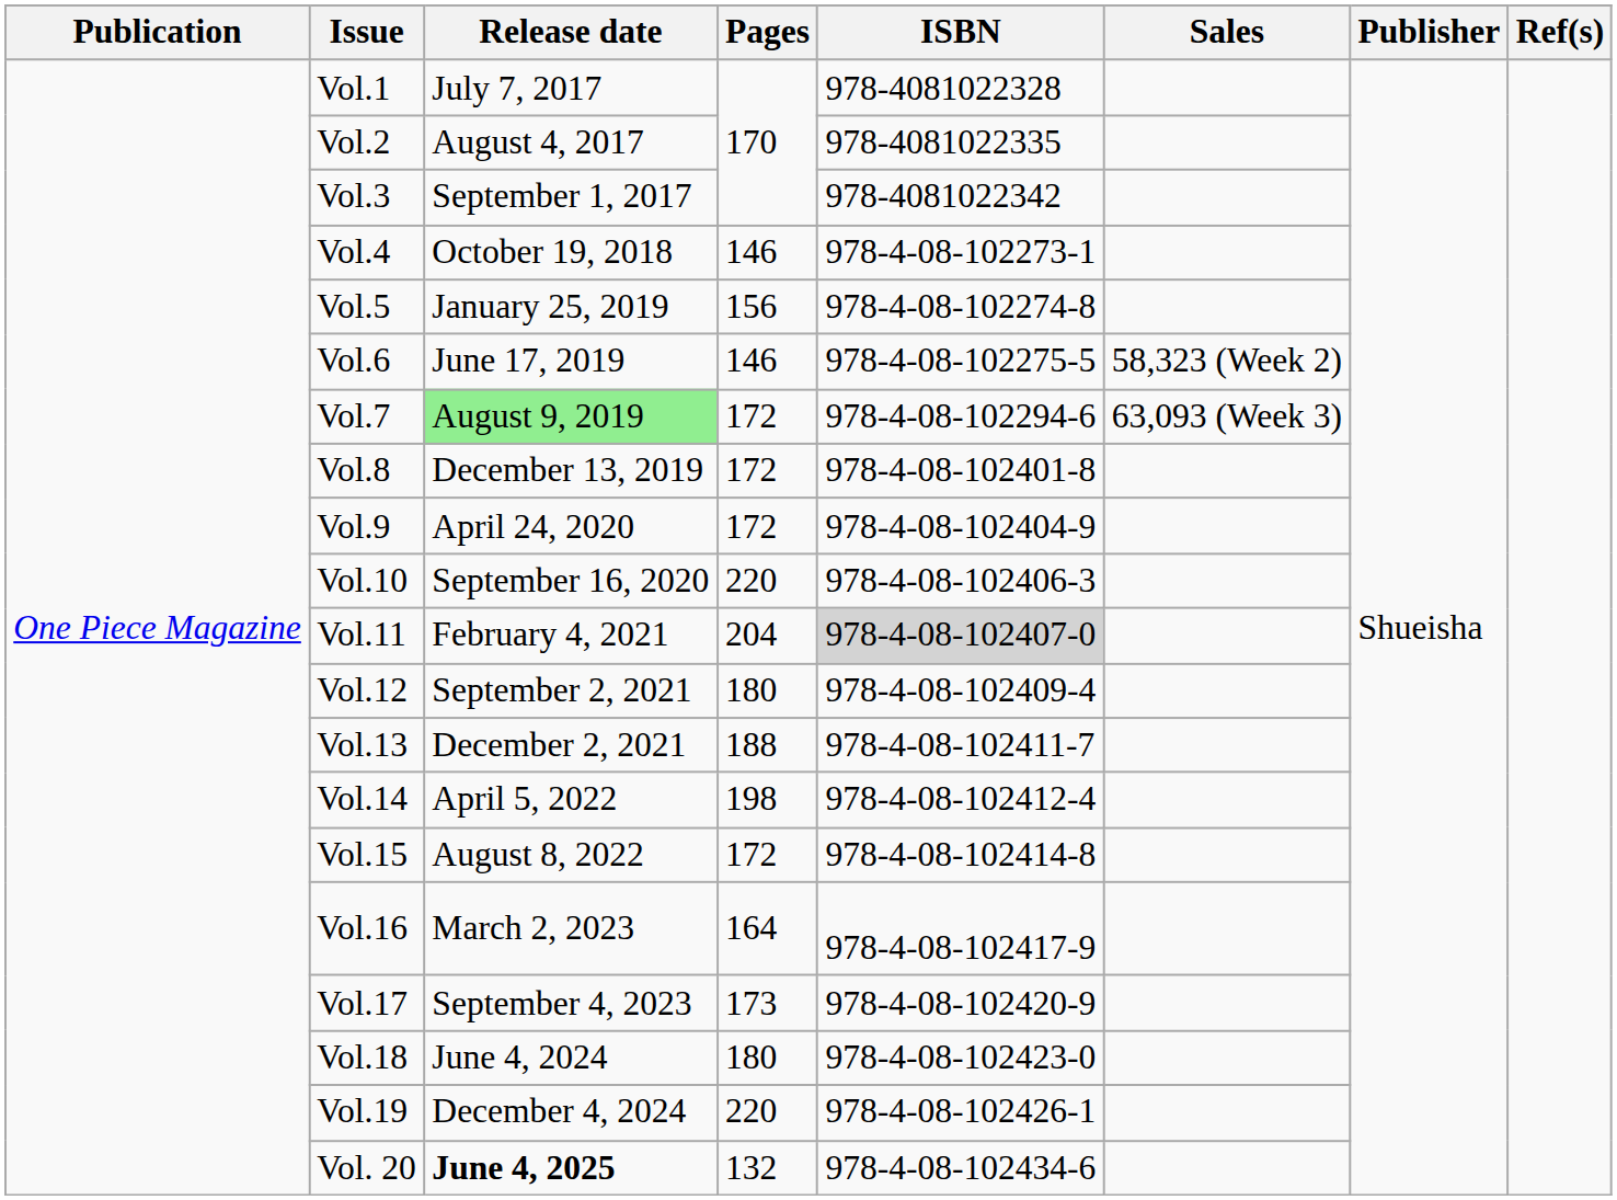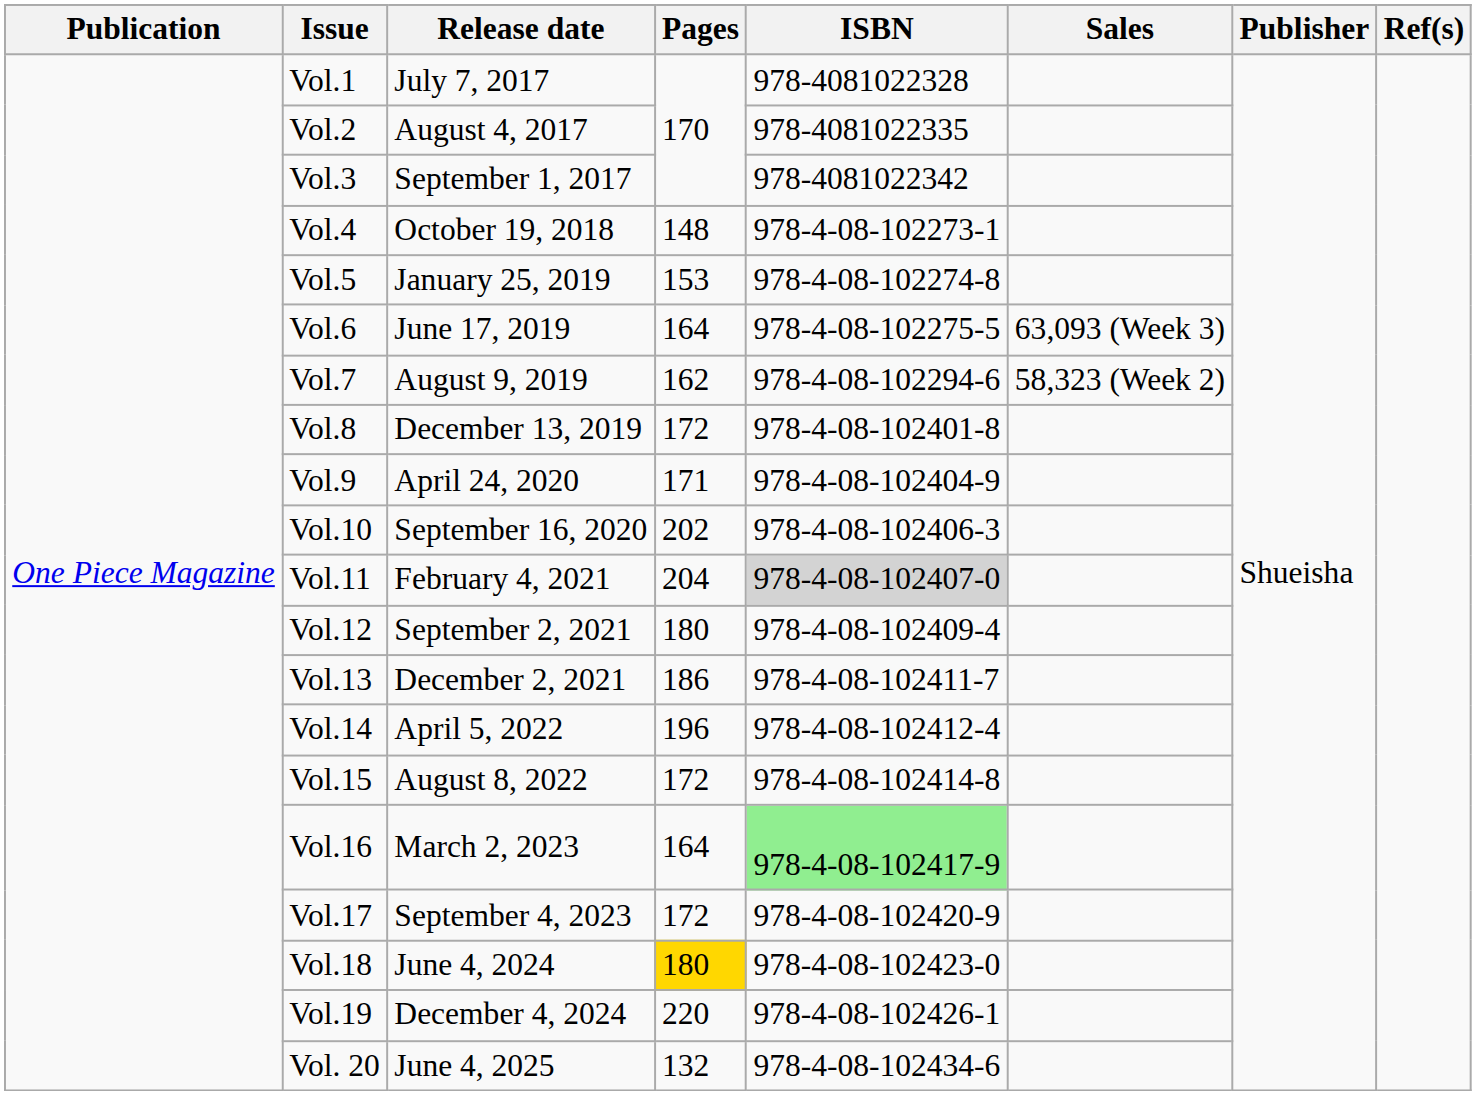Vol.4 | Pages: 146 -> 148
Vol.5 | Pages: 156 -> 153
Vol.6 | Pages: 146 -> 164
Vol.6 | Sales: 58,323 (Week 2) -> 63,093 (Week 3)
Vol.7 | Release date: lightgreen background -> no background
Vol.7 | Pages: 172 -> 162
Vol.7 | Sales: 63,093 (Week 3) -> 58,323 (Week 2)
Vol.9 | Pages: 172 -> 171
Vol.10 | Pages: 220 -> 202
Vol.13 | Pages: 188 -> 186
Vol.14 | Pages: 198 -> 196
Vol.16 | ISBN: no background -> lightgreen background
Vol.17 | Pages: 173 -> 172
Vol.18 | Pages: no background -> gold background
Vol. 20 | Release date: bold -> normal
